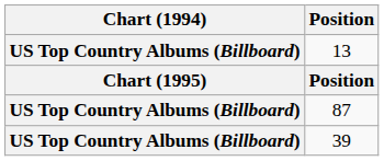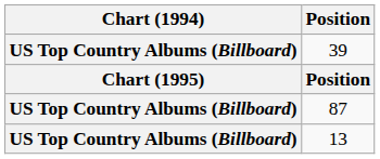rows swapped: 39 <-> 13
